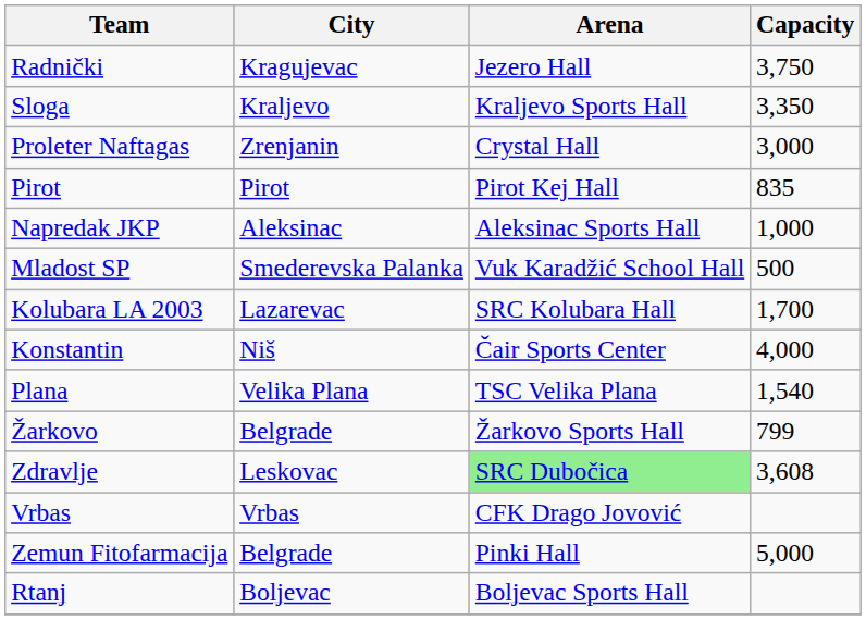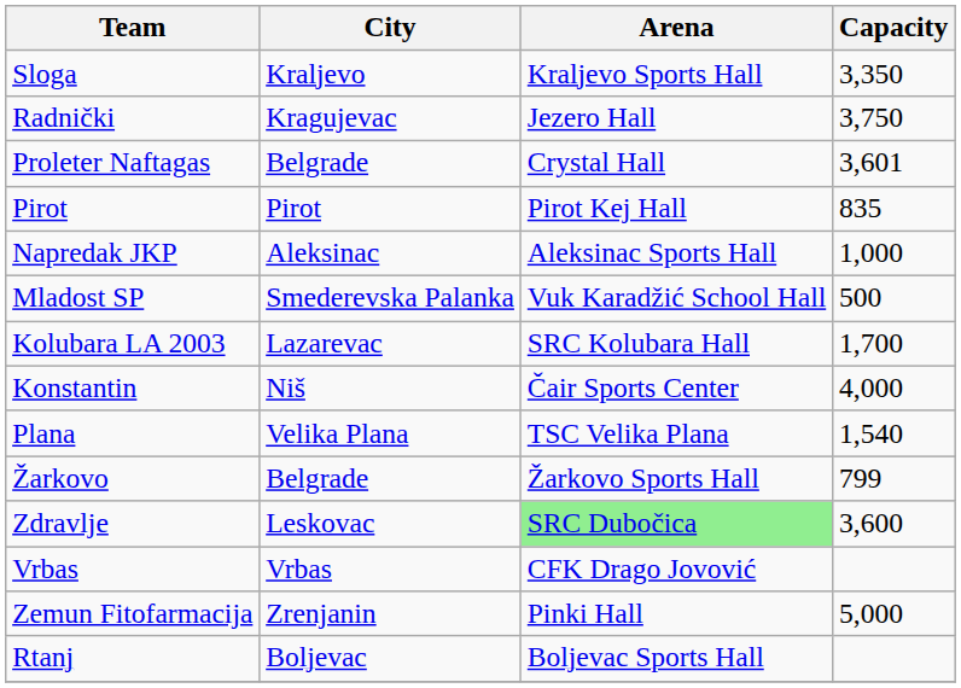rows swapped: Radnički <-> Sloga
Proleter Naftagas | City: Zrenjanin -> Belgrade
Proleter Naftagas | Capacity: 3,000 -> 3,601
Zdravlje | Capacity: 3,608 -> 3,600
Zemun Fitofarmacija | City: Belgrade -> Zrenjanin
